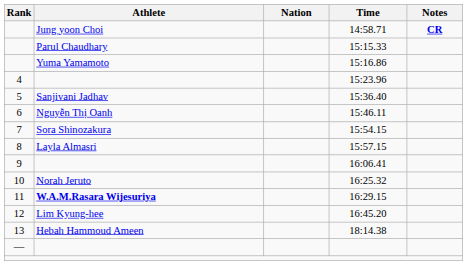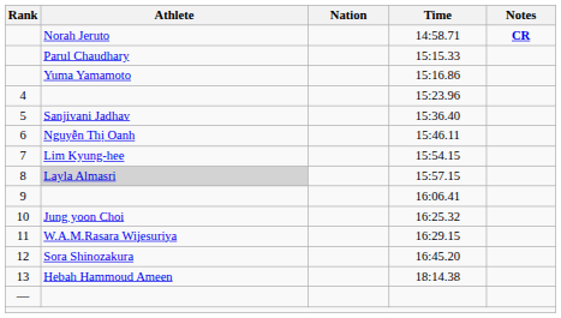14:58.71 | Athlete: Jung yoon Choi -> Norah Jeruto
15:54.15 | Athlete: Sora Shinozakura -> Lim Kyung-hee
15:57.15 | Athlete: no background -> lightgrey background
16:25.32 | Athlete: Norah Jeruto -> Jung yoon Choi
16:29.15 | Athlete: bold -> normal
16:45.20 | Athlete: Lim Kyung-hee -> Sora Shinozakura
